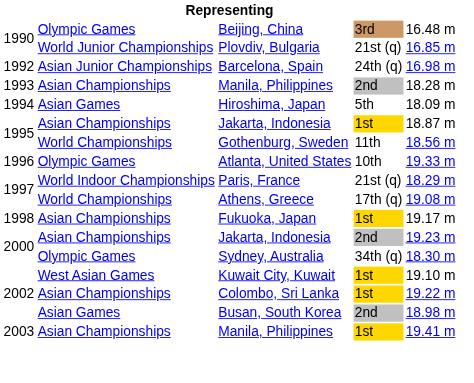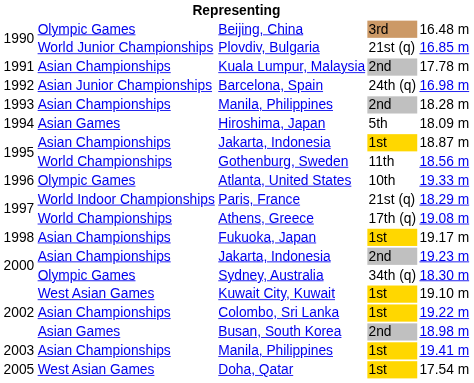+ row: 1991 | Asian Championships | Kuala Lumpur, Malaysia | 2nd | 17.78 m
+ row: 2005 | West Asian Games | Doha, Qatar | 1st | 17.54 m
